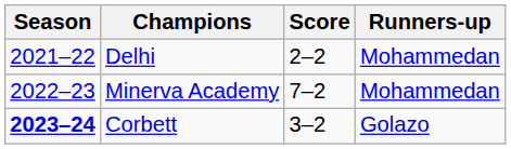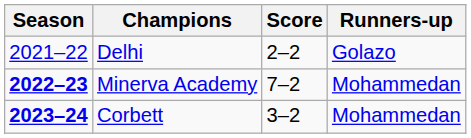Delhi | Runners-up: Mohammedan -> Golazo
Minerva Academy | Season: normal -> bold
Corbett | Runners-up: Golazo -> Mohammedan
